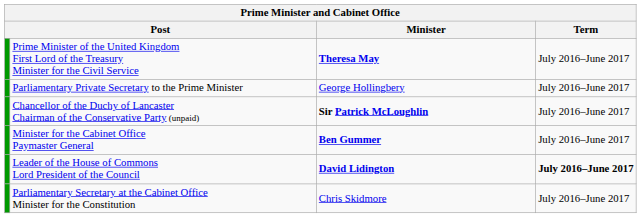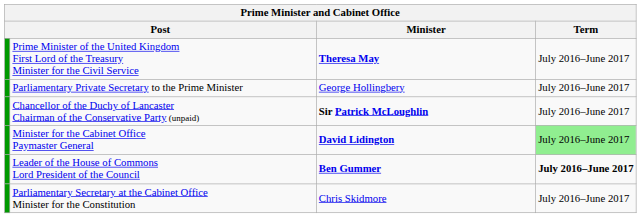Minister for the Cabinet Office Paymaster General | Minister: Ben Gummer -> David Lidington
Minister for the Cabinet Office Paymaster General | Term: no background -> lightgreen background
Leader of the House of Commons Lord President of the Council | Minister: David Lidington -> Ben Gummer
